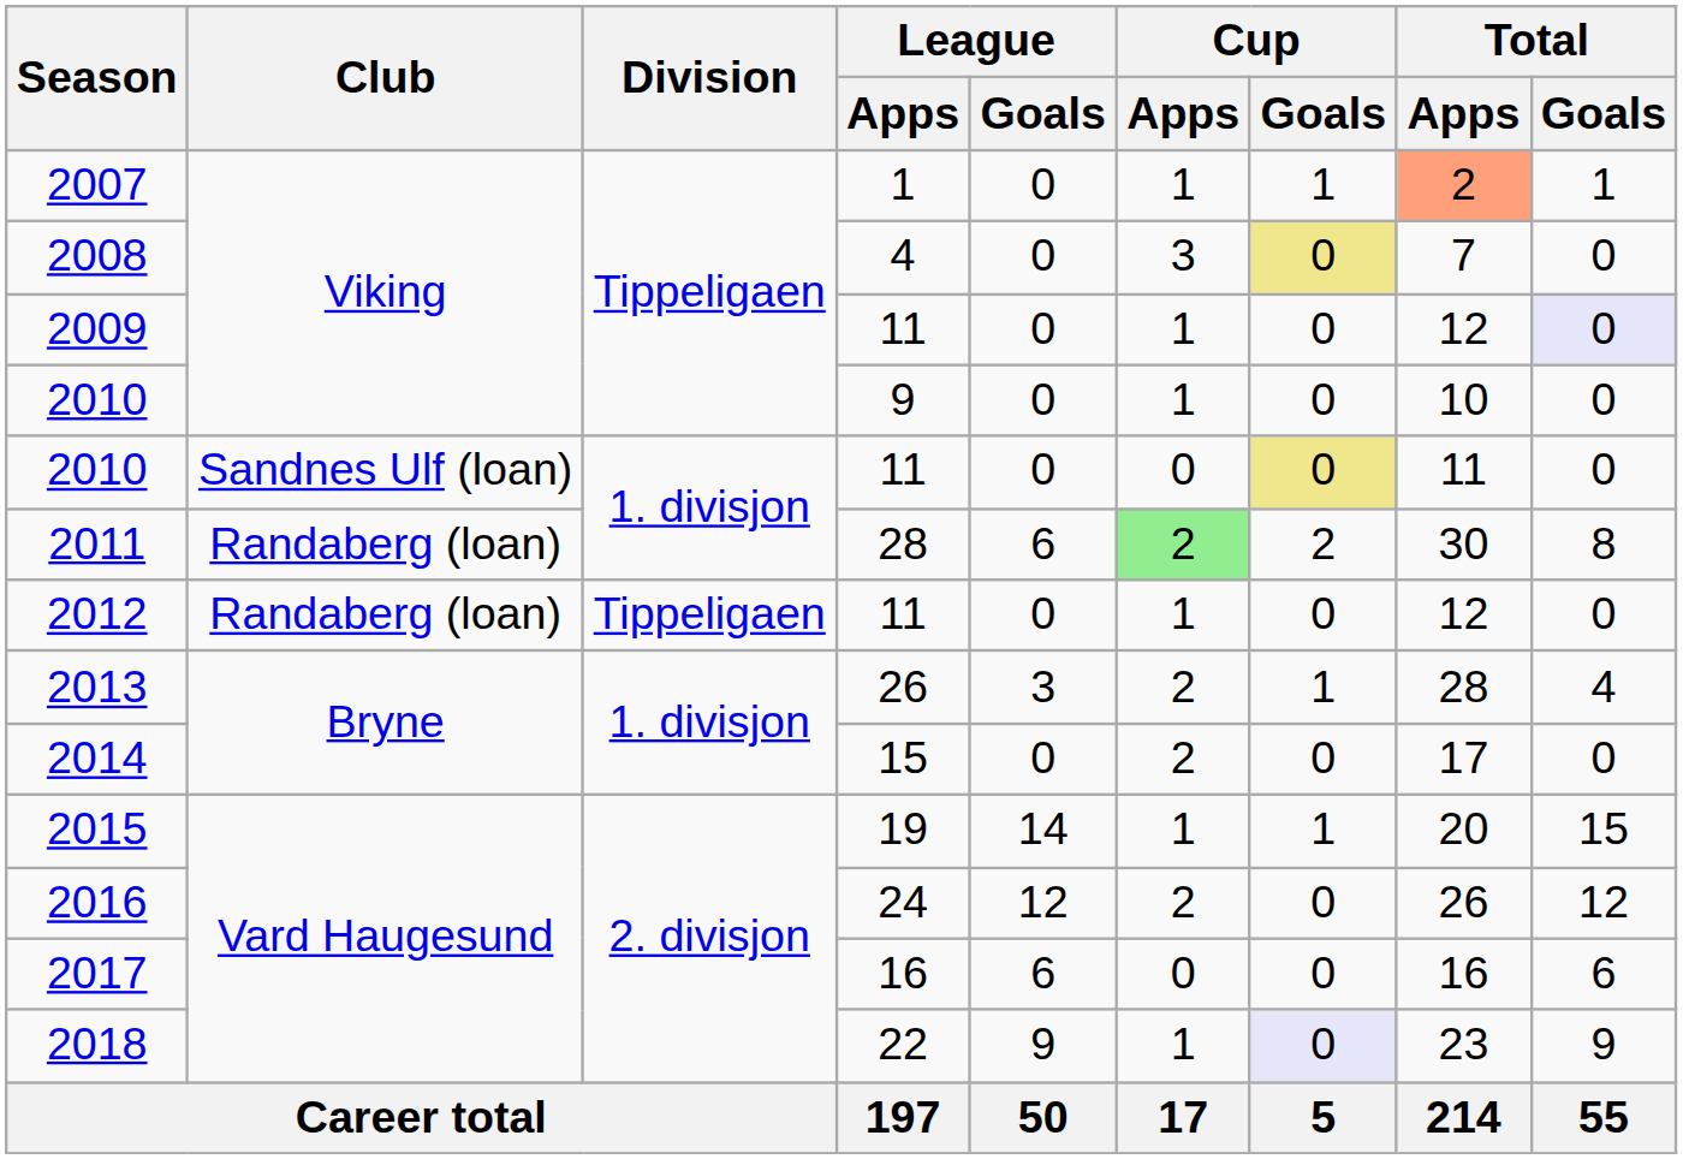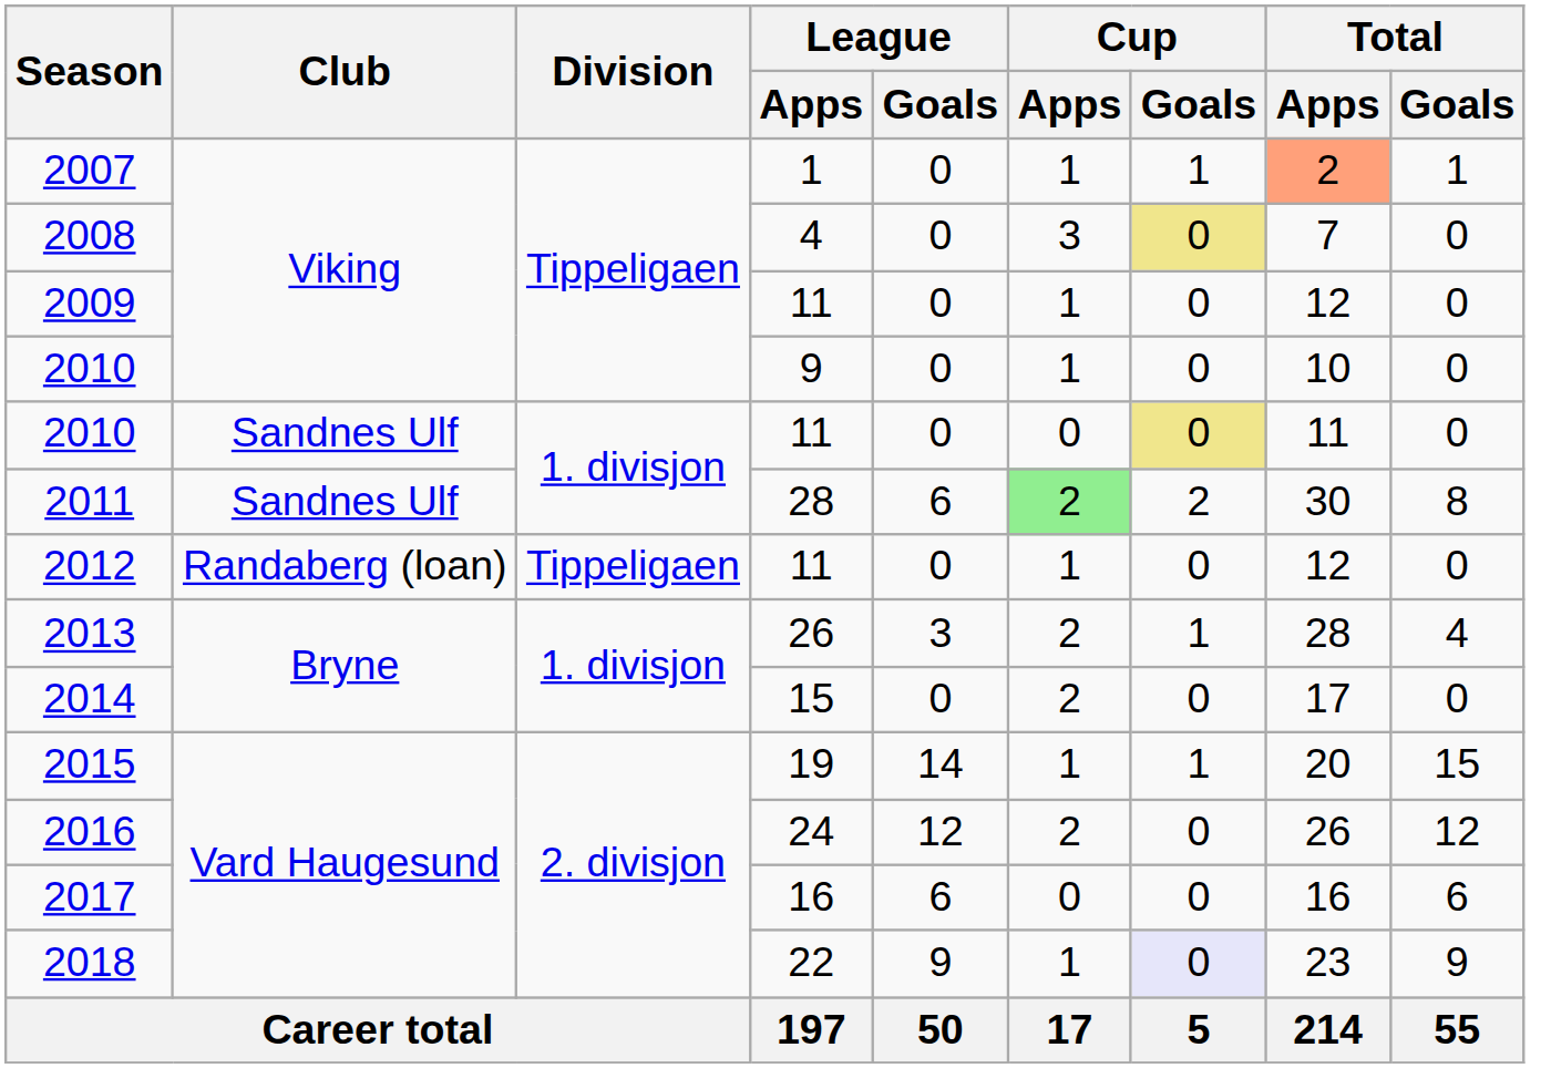2009 | Total / Goals: lavender background -> no background
2010 / 11 | Club: Sandnes Ulf (loan) -> Sandnes Ulf
2011 | Club: Randaberg (loan) -> Sandnes Ulf
